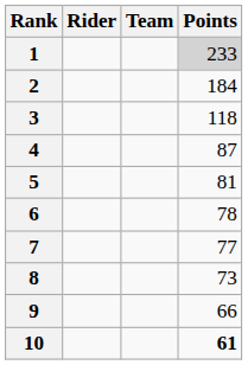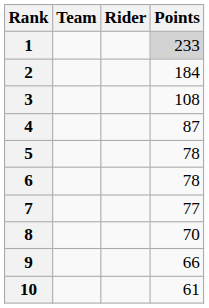columns swapped: Rider <-> Team
3 | Points: 118 -> 108
5 | Points: 81 -> 78
8 | Points: 73 -> 70
10 | Points: bold -> normal
